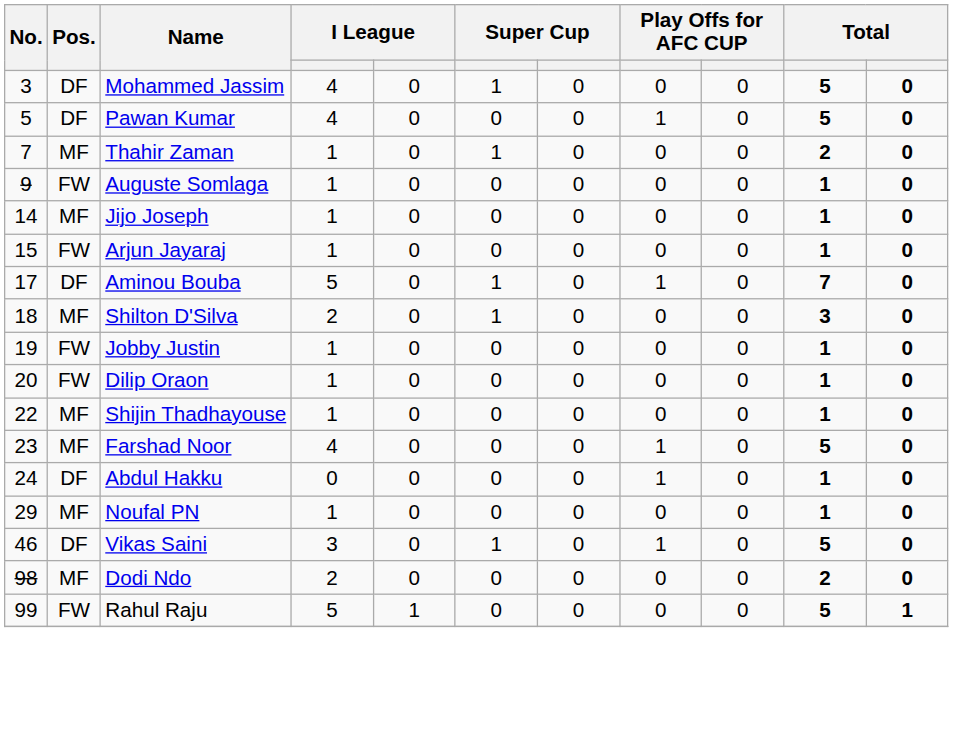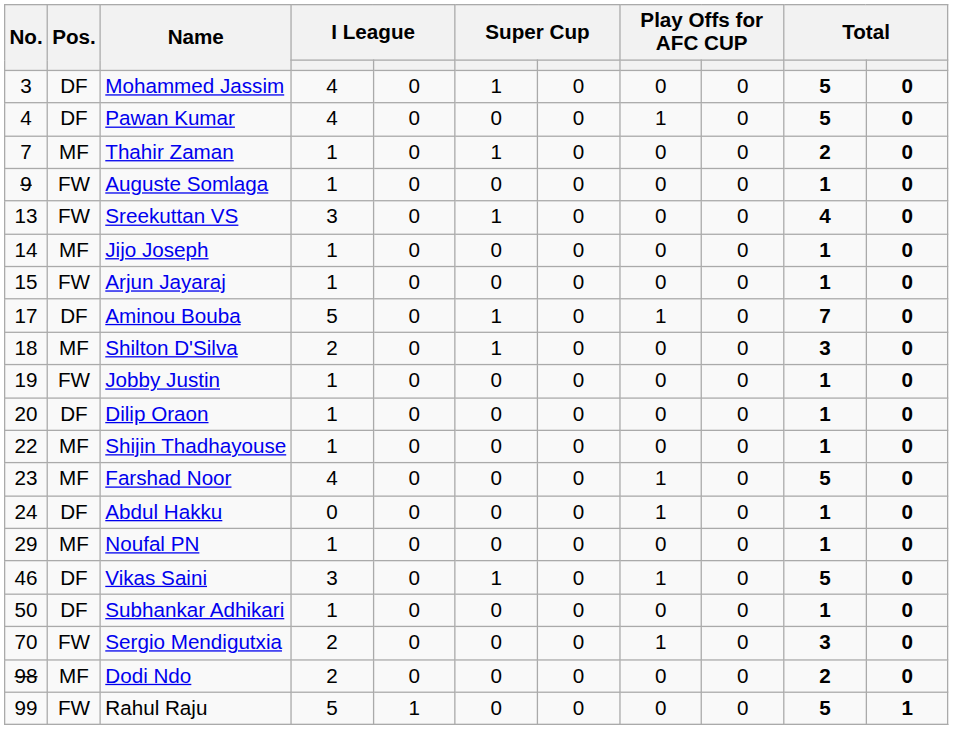Pawan Kumar | No.: 5 -> 4
+ row: 13 | FW | Sreekuttan VS | 3 | 0 | 1 | 0 | 0 | 0 | 4 | 0
Dilip Oraon | Pos.: FW -> DF
+ row: 50 | DF | Subhankar Adhikari | 1 | 0 | 0 | 0 | 0 | 0 | 1 | 0
+ row: 70 | FW | Sergio Mendigutxia | 2 | 0 | 0 | 0 | 1 | 0 | 3 | 0
